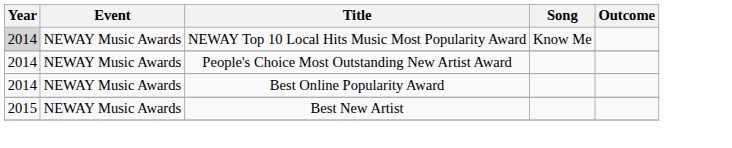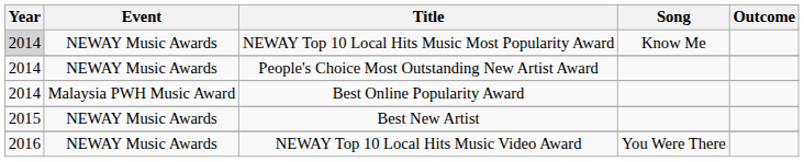Best Online Popularity Award | Event: NEWAY Music Awards -> Malaysia PWH Music Award
+ row: 2016 | NEWAY Music Awards | NEWAY Top 10 Local Hits Music Video Award | You Were There
